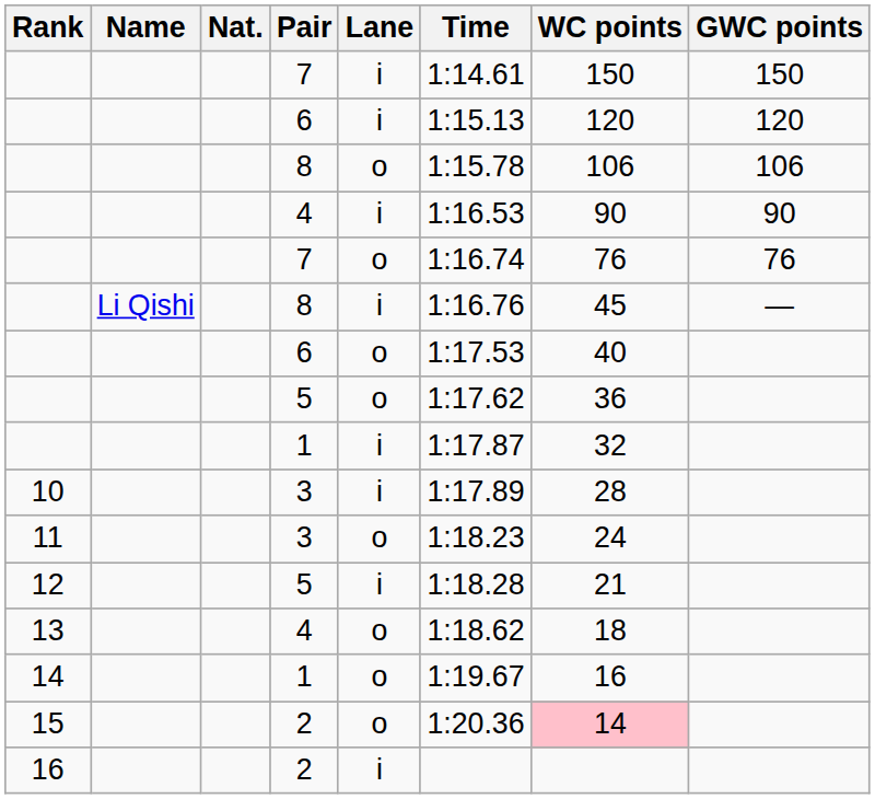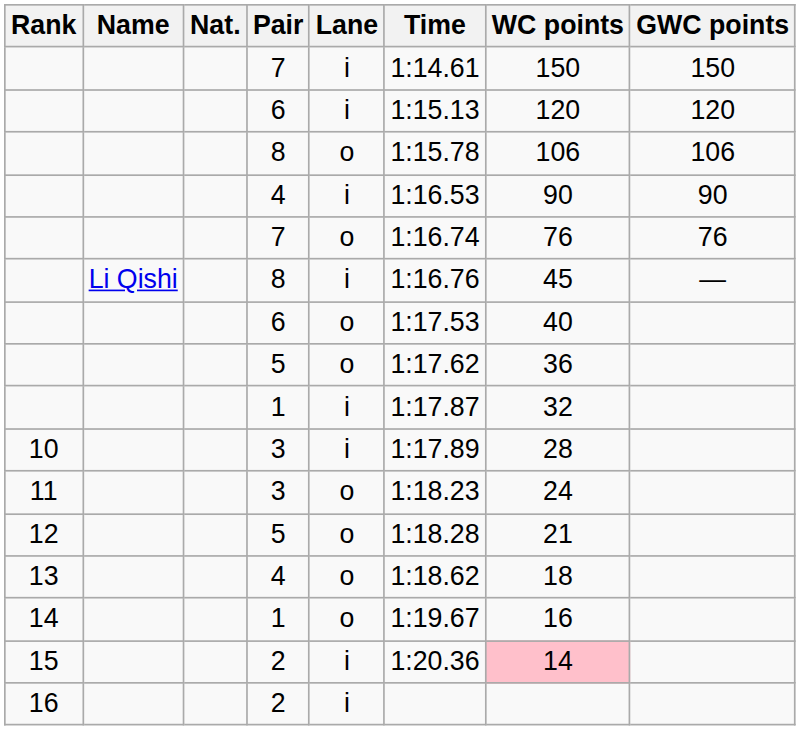12 | Lane: i -> o
15 | Lane: o -> i
